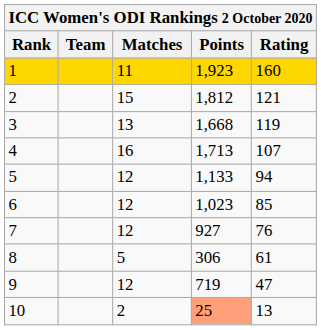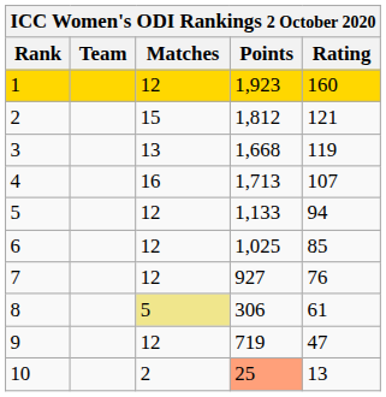1 | Matches: 11 -> 12
6 | Points: 1,023 -> 1,025
8 | Matches: no background -> khaki background
